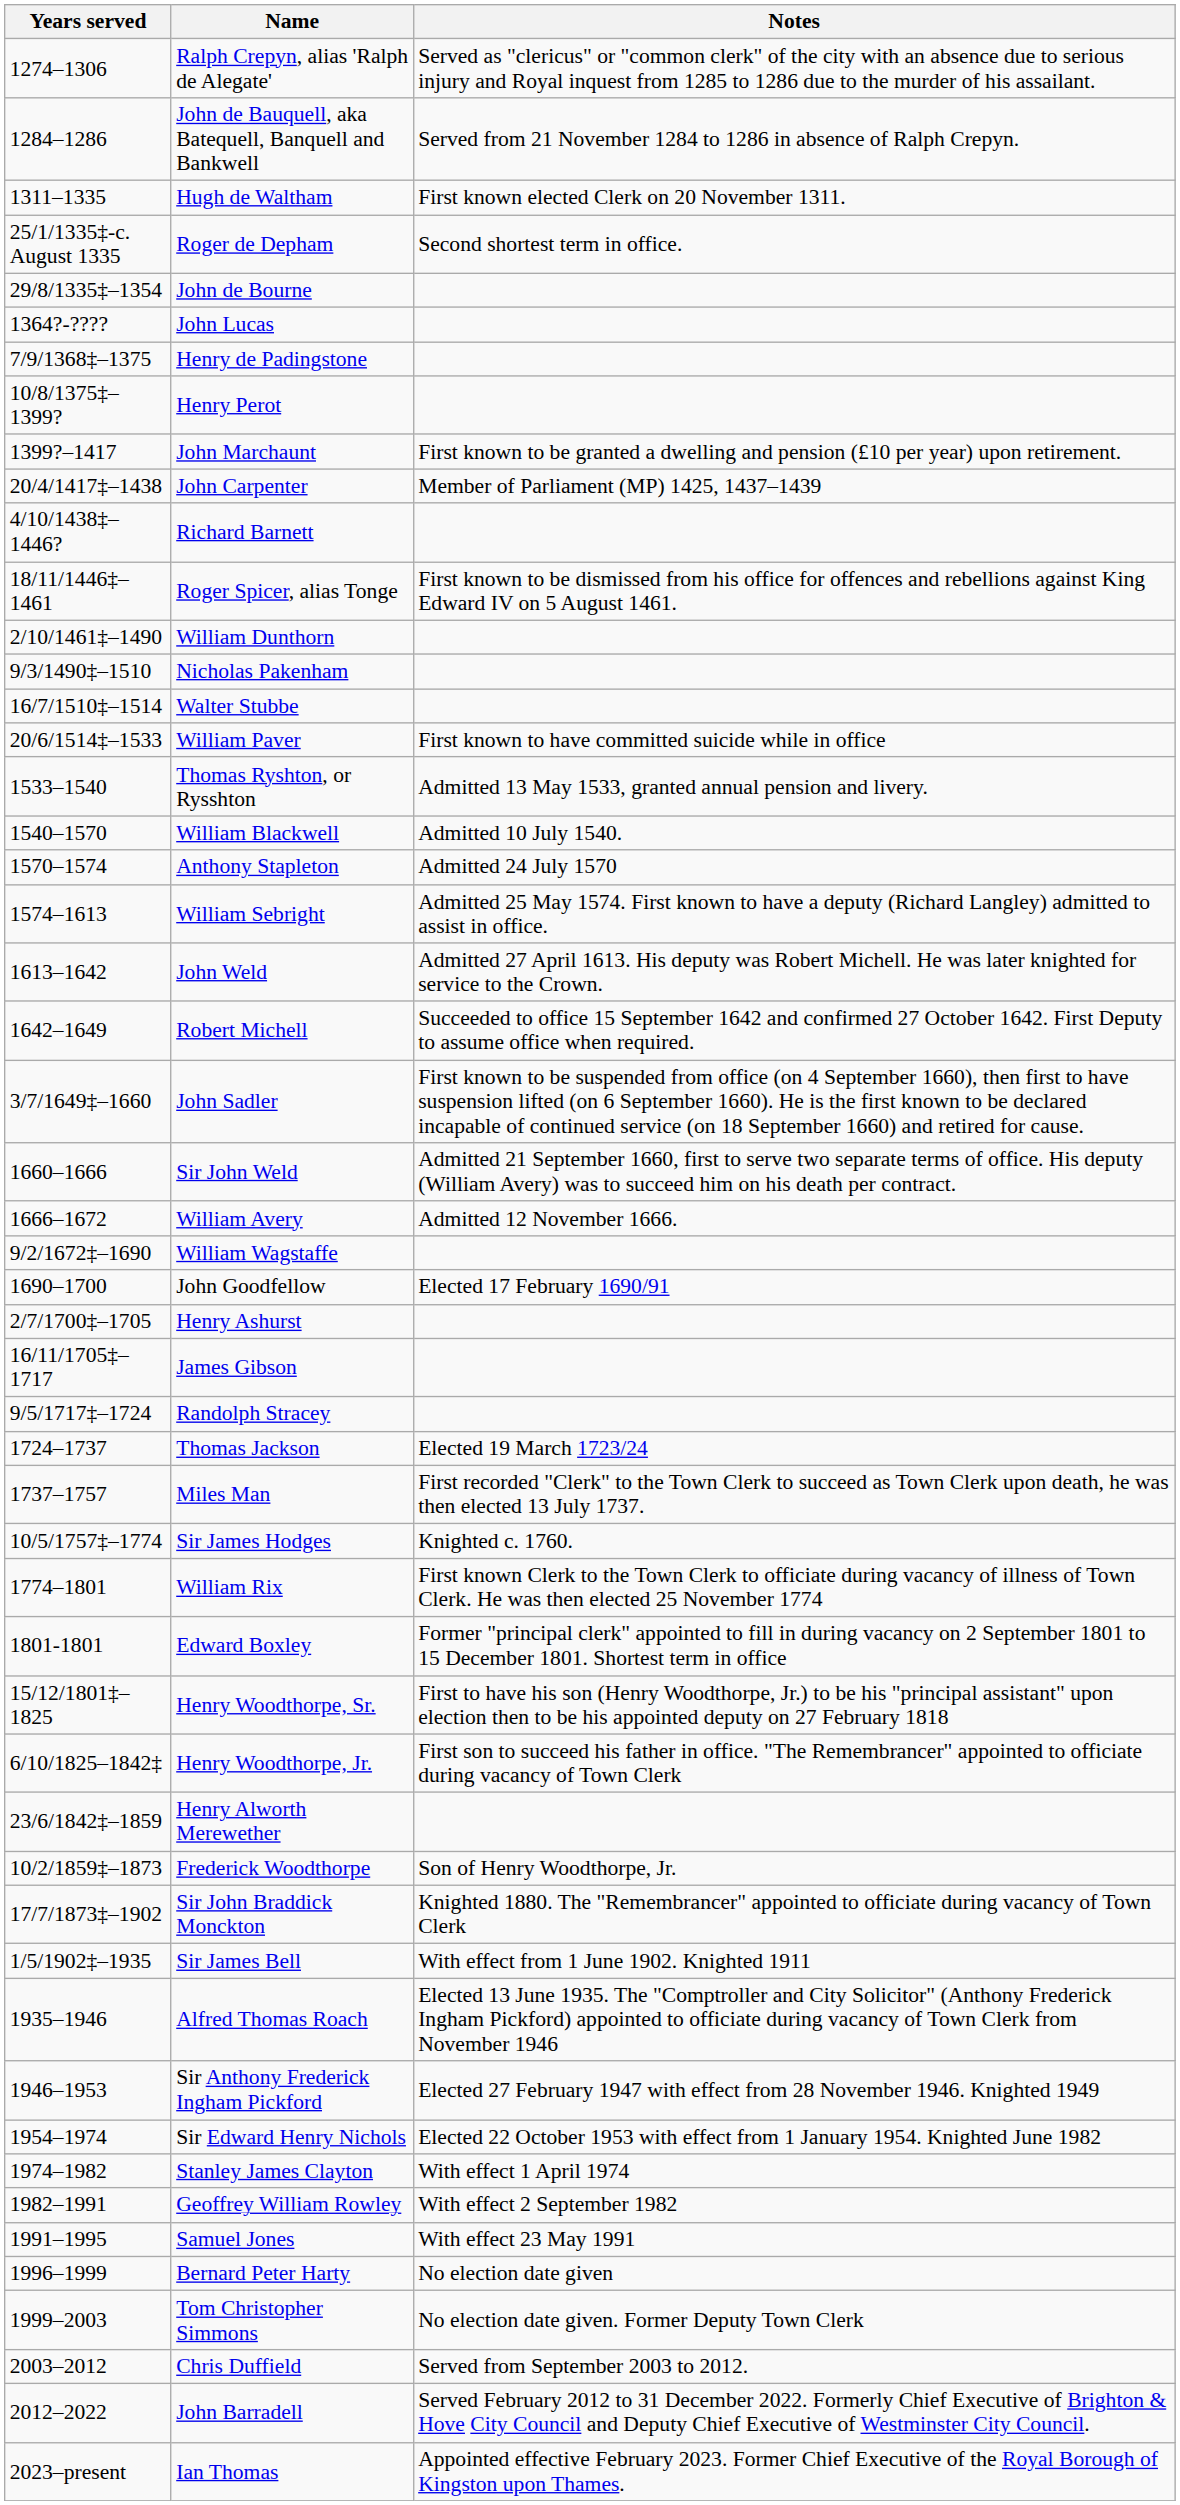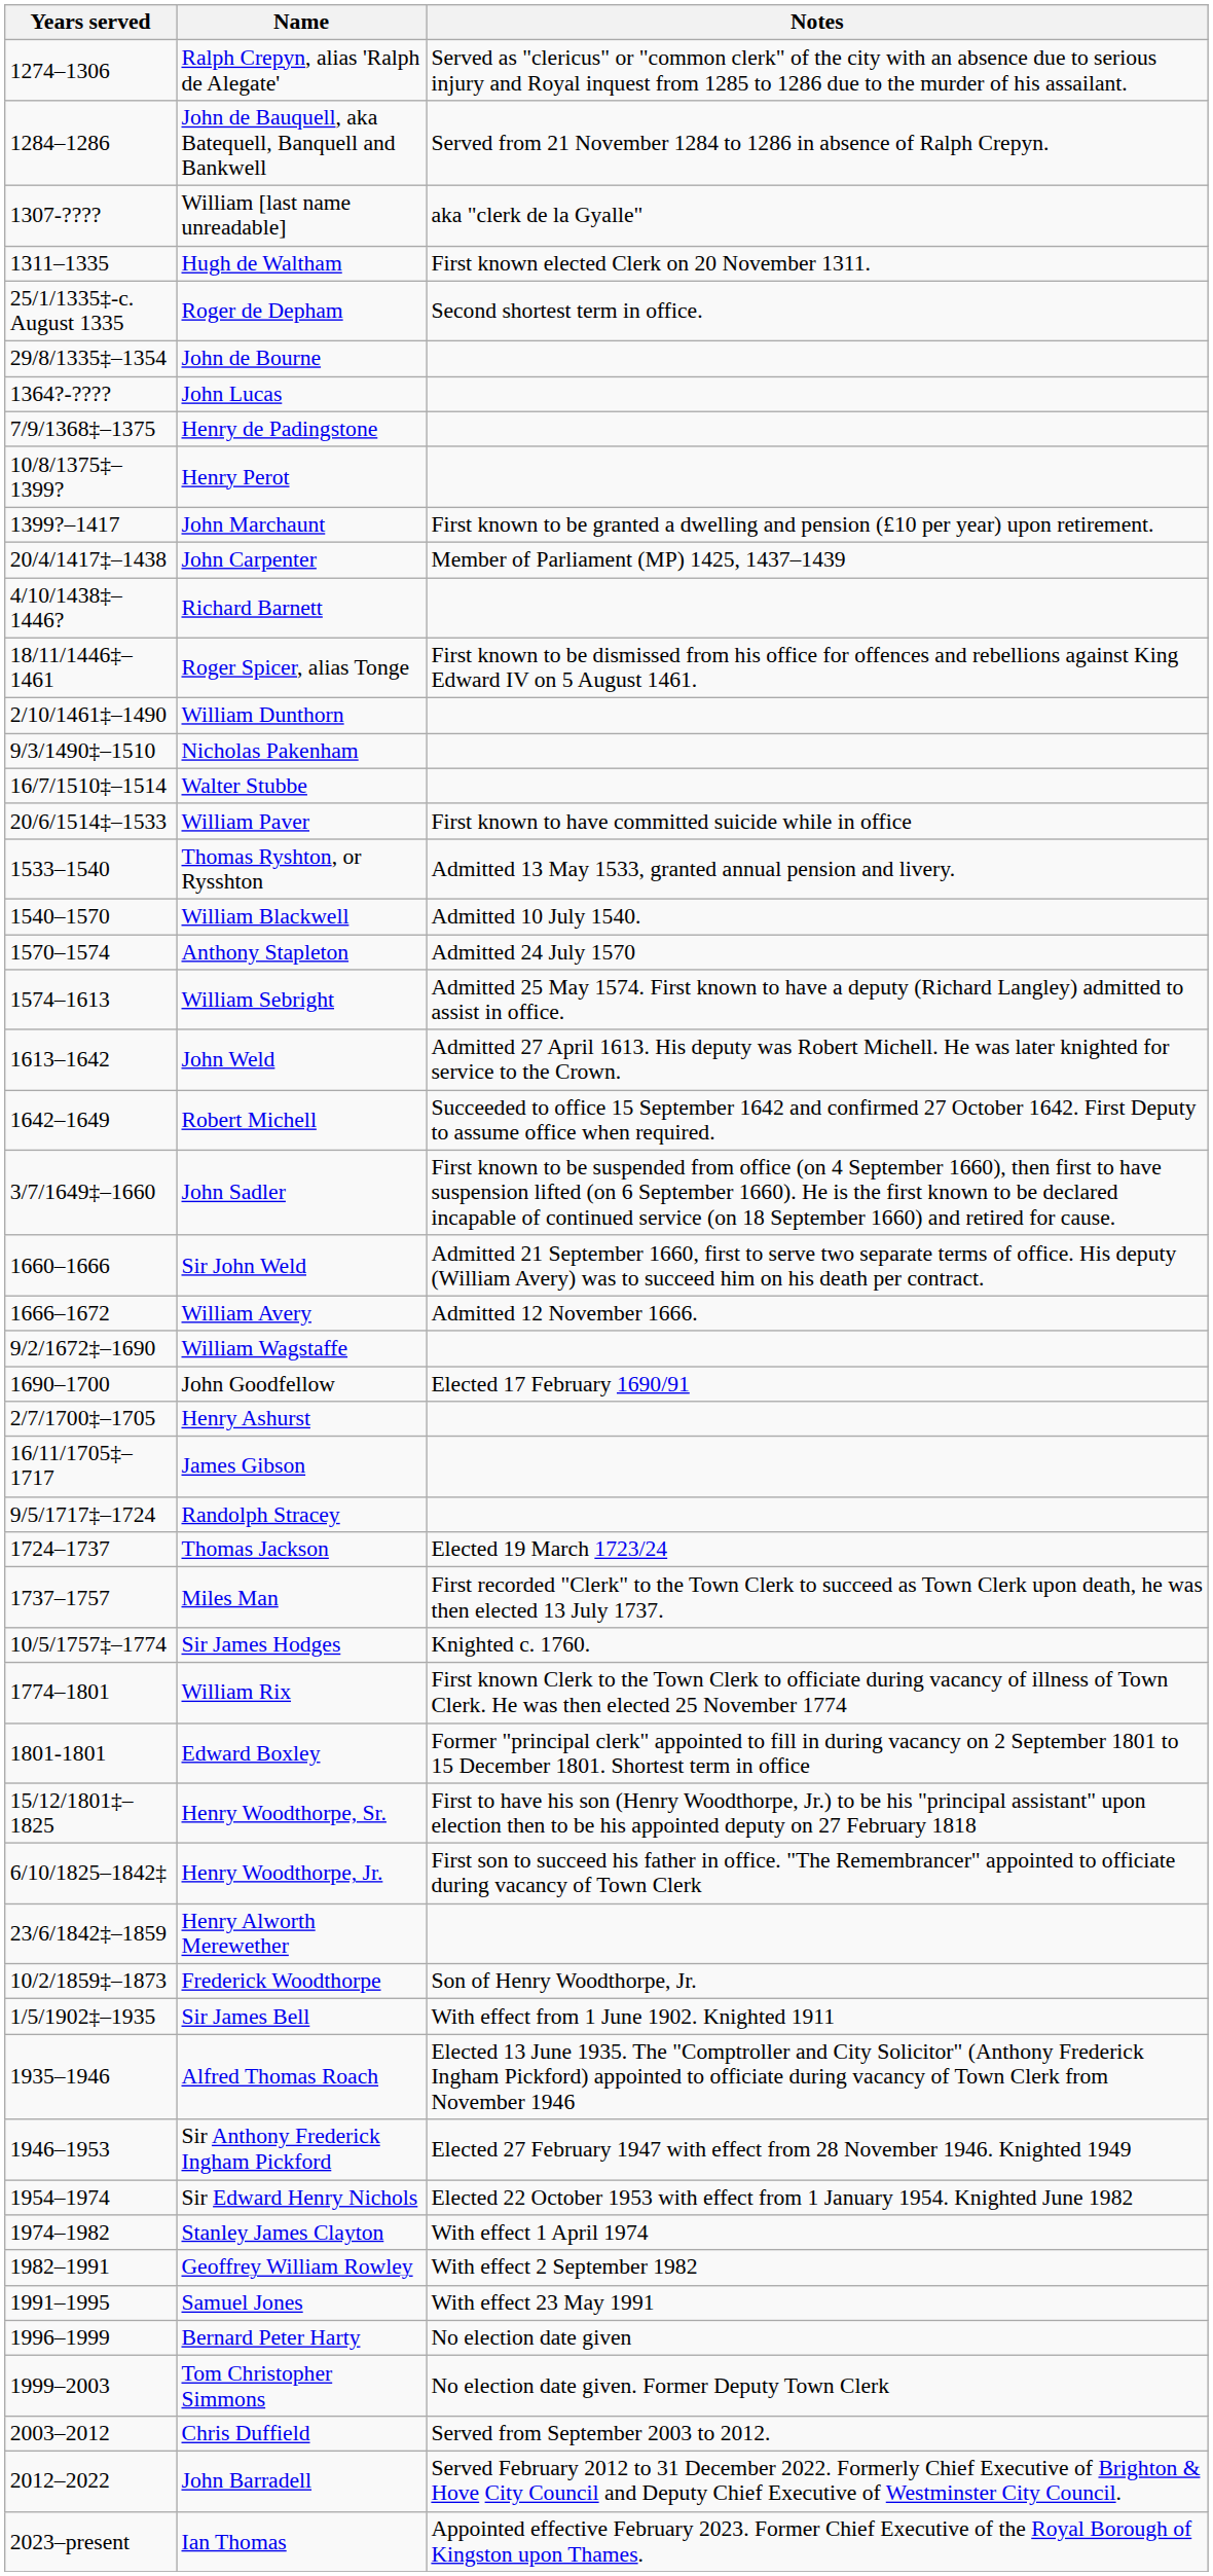+ row: 1307-???? | William [last name unreadable] | aka "clerk de la Gyalle"
- row: 17/7/1873‡–1902 | Sir John Braddick Monckton | Knighted 1880. The "Remembrancer" appointed to officiate during vacancy of Town Clerk
